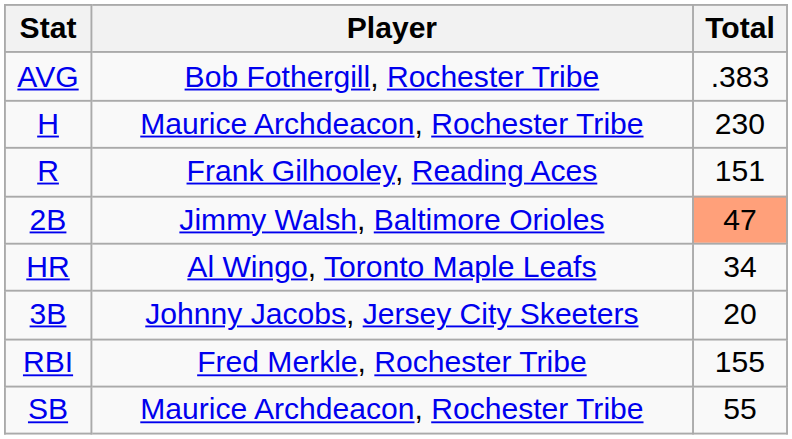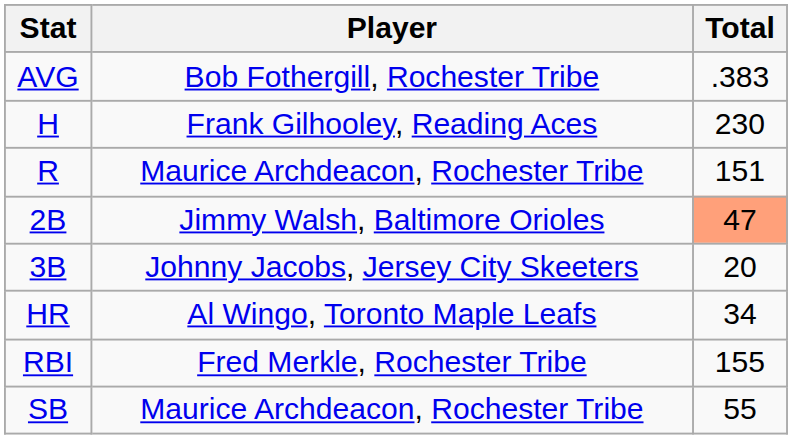H | Player: Maurice Archdeacon, Rochester Tribe -> Frank Gilhooley, Reading Aces
R | Player: Frank Gilhooley, Reading Aces -> Maurice Archdeacon, Rochester Tribe
rows swapped: 3B <-> HR
